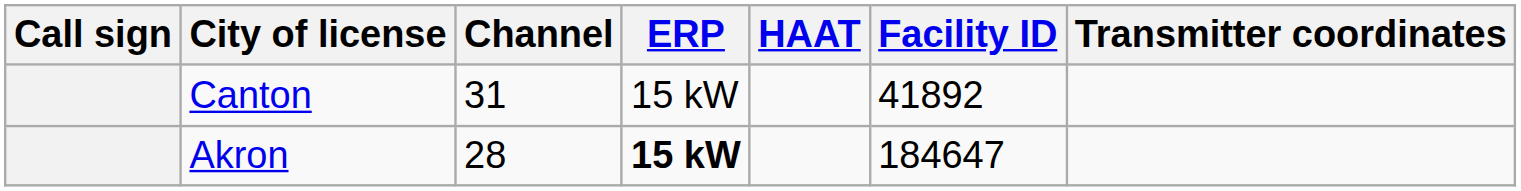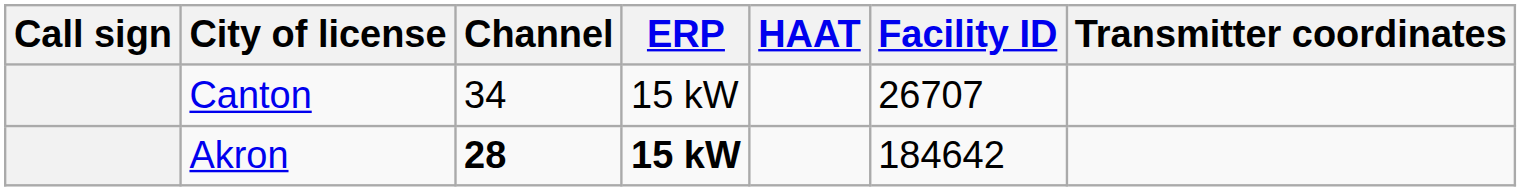Canton | Channel: 31 -> 34
Canton | Facility ID: 41892 -> 26707
Akron | Channel: normal -> bold
Akron | Facility ID: 184647 -> 184642
